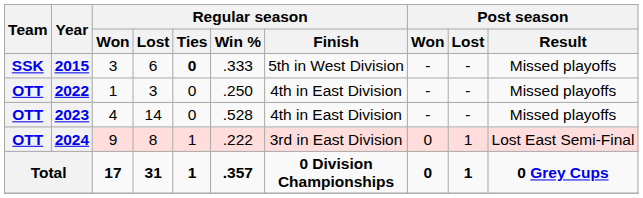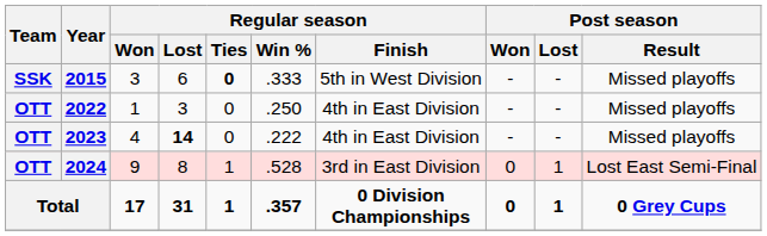2023 | Regular season / Lost: normal -> bold
2023 | Regular season / Win %: .528 -> .222
2024 | Regular season / Win %: .222 -> .528
